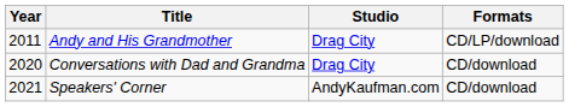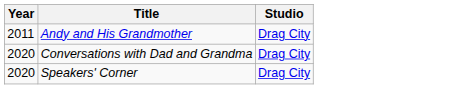- column: Formats | CD/LP/download | CD/download | CD/download
Speakers' Corner | Year: 2021 -> 2020
Speakers' Corner | Studio: AndyKaufman.com -> Drag City
